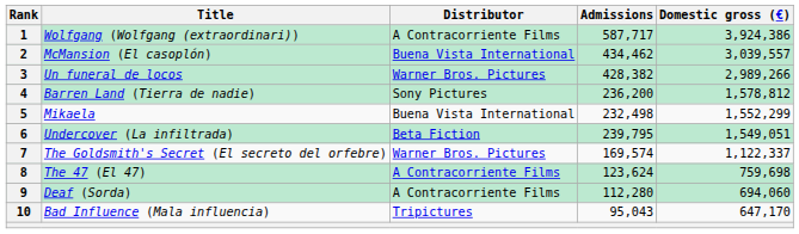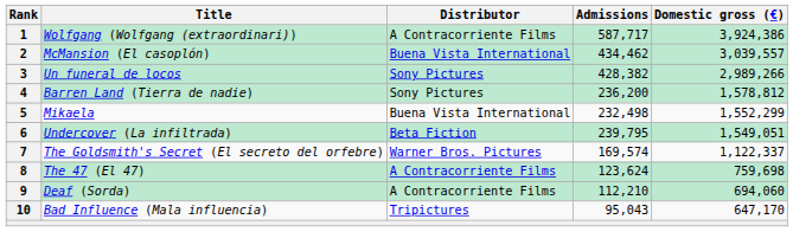3 | Distributor: Warner Bros. Pictures -> Sony Pictures
9 | Admissions: 112,280 -> 112,210
